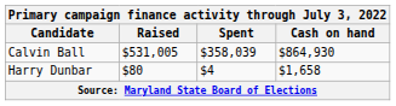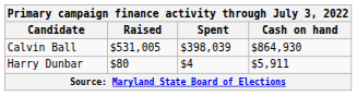Calvin Ball | Spent: $358,039 -> $398,039
Harry Dunbar | Cash on hand: $1,658 -> $5,911
